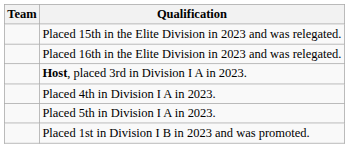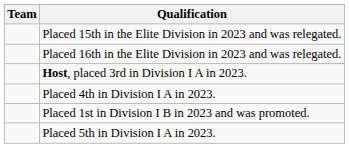rows swapped: Placed 5th in Division I A in 2023. <-> Placed 1st in Division I B in 2023 and was promoted.
